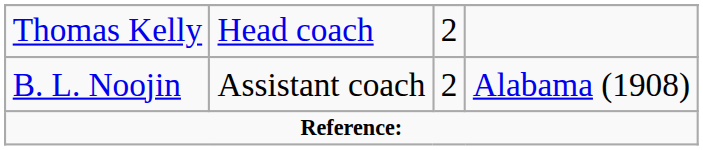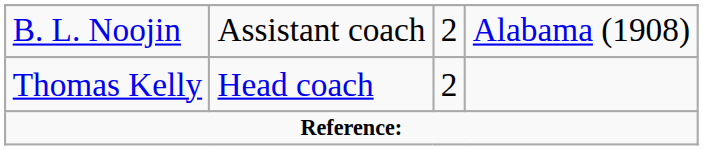rows swapped: Thomas Kelly <-> B. L. Noojin
